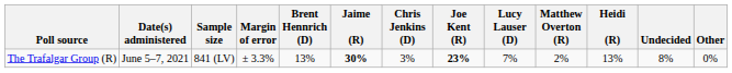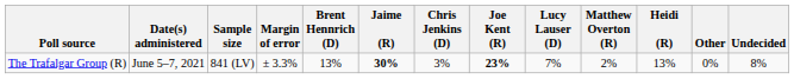columns swapped: Other <-> Undecided
